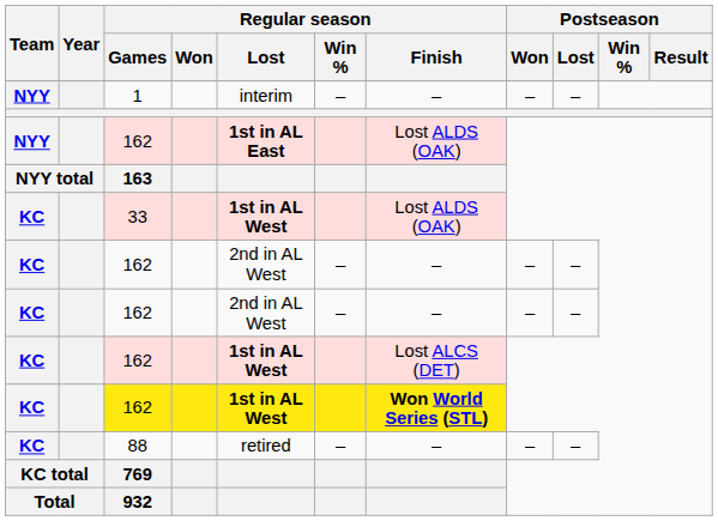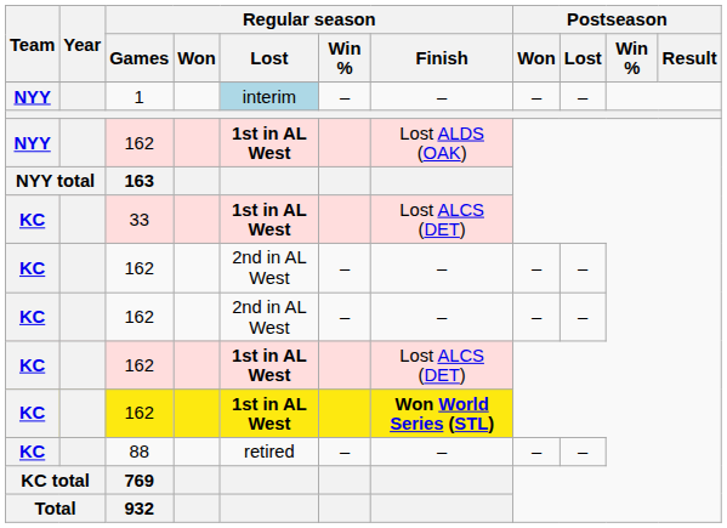1 | Regular season / Lost: no background -> lightblue background
NYY / 162 | Regular season / Lost: 1st in AL East -> 1st in AL West
33 | Regular season / Finish: Lost ALDS (OAK) -> Lost ALCS (DET)
